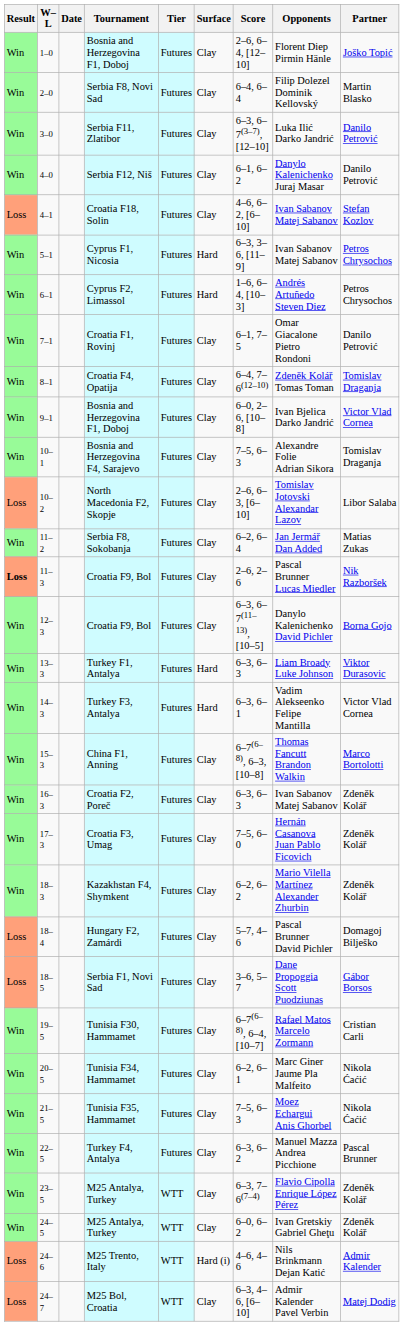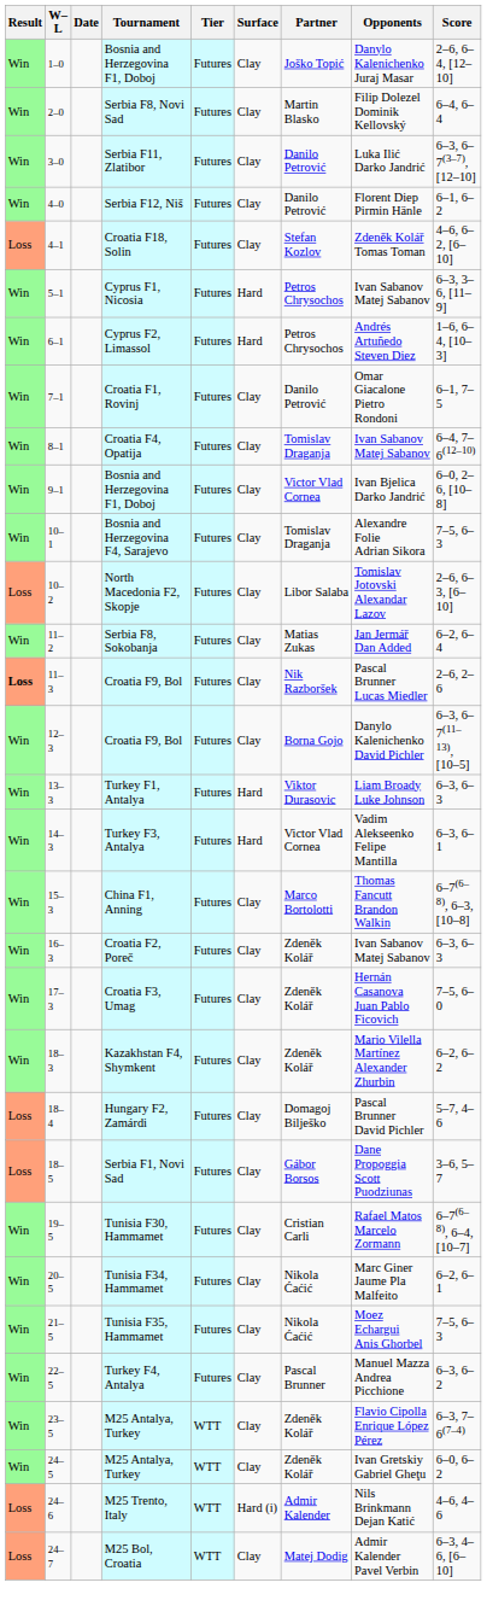columns swapped: Partner <-> Score
1–0 / Bosnia and Herzegovina F1, Doboj | Opponents: Florent Diep Pirmin Hänle -> Danylo Kalenichenko Juraj Masar
Serbia F12, Niš | Opponents: Danylo Kalenichenko Juraj Masar -> Florent Diep Pirmin Hänle
Croatia F18, Solin | Opponents: Ivan Sabanov Matej Sabanov -> Zdeněk Kolář Tomas Toman
Croatia F4, Opatija | Opponents: Zdeněk Kolář Tomas Toman -> Ivan Sabanov Matej Sabanov
